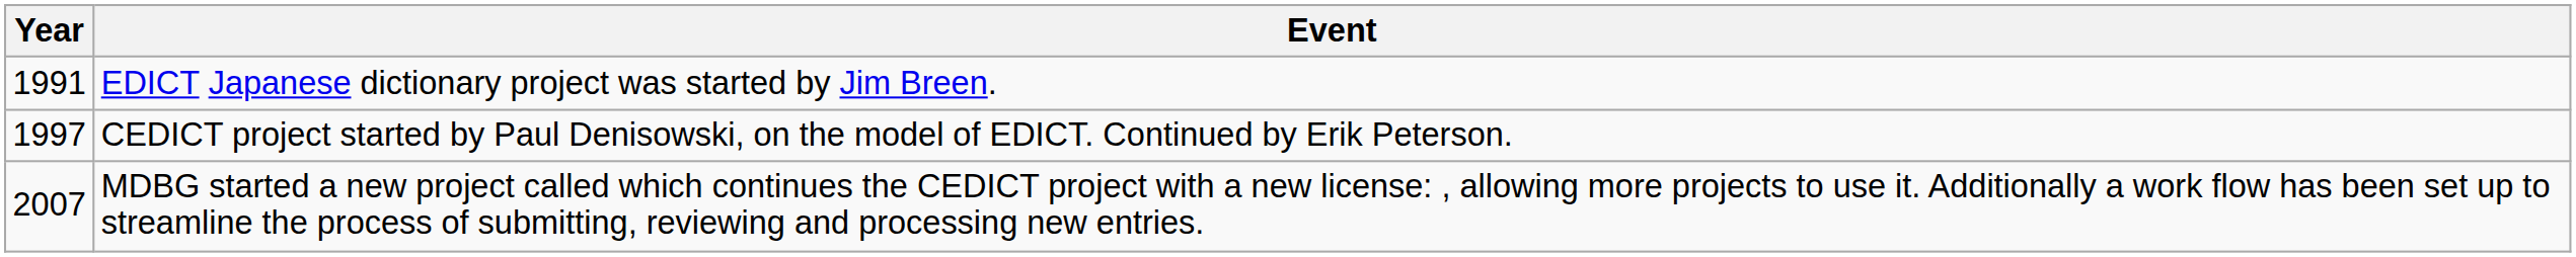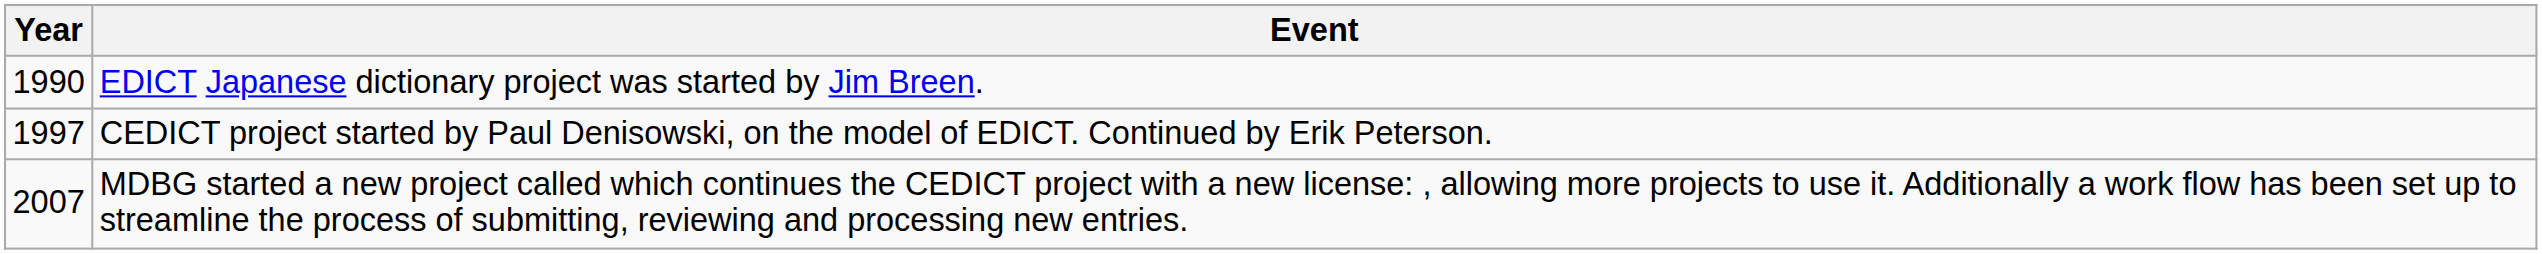EDICT Japanese dictionary project was started by Jim Breen. | Year: 1991 -> 1990
